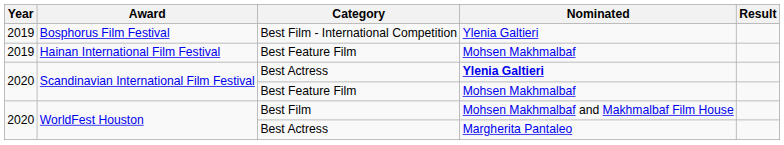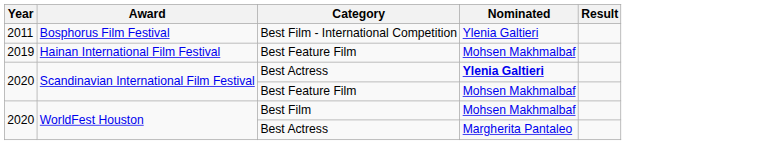Bosphorus Film Festival | Year: 2019 -> 2011
WorldFest Houston / Best Film | Nominated: Mohsen Makhmalbaf and Makhmalbaf Film House -> Mohsen Makhmalbaf
